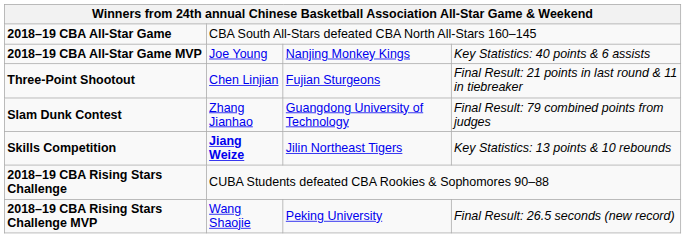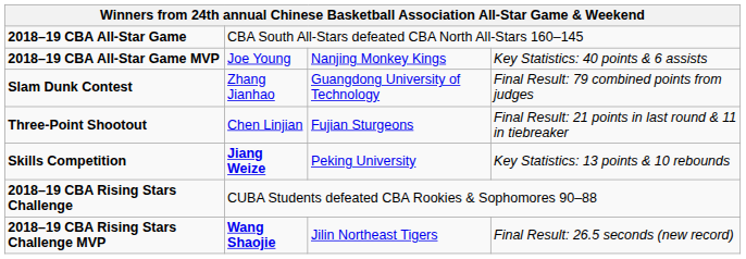rows swapped: Slam Dunk Contest <-> Three-Point Shootout
Skills Competition | column 3: Jilin Northeast Tigers -> Peking University
2018–19 CBA Rising Stars Challenge MVP | column 2: normal -> bold
2018–19 CBA Rising Stars Challenge MVP | column 3: Peking University -> Jilin Northeast Tigers
